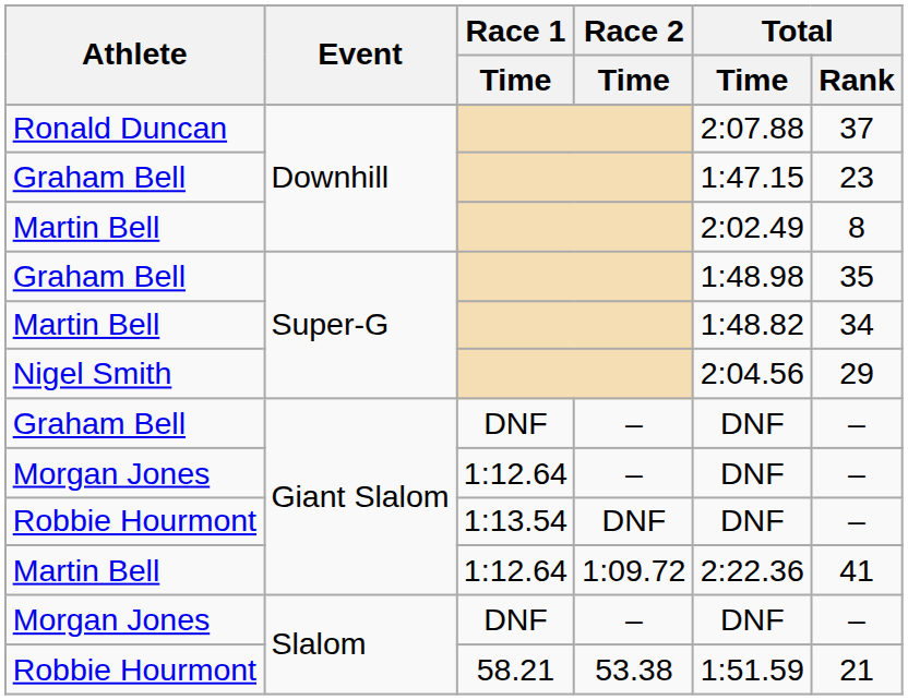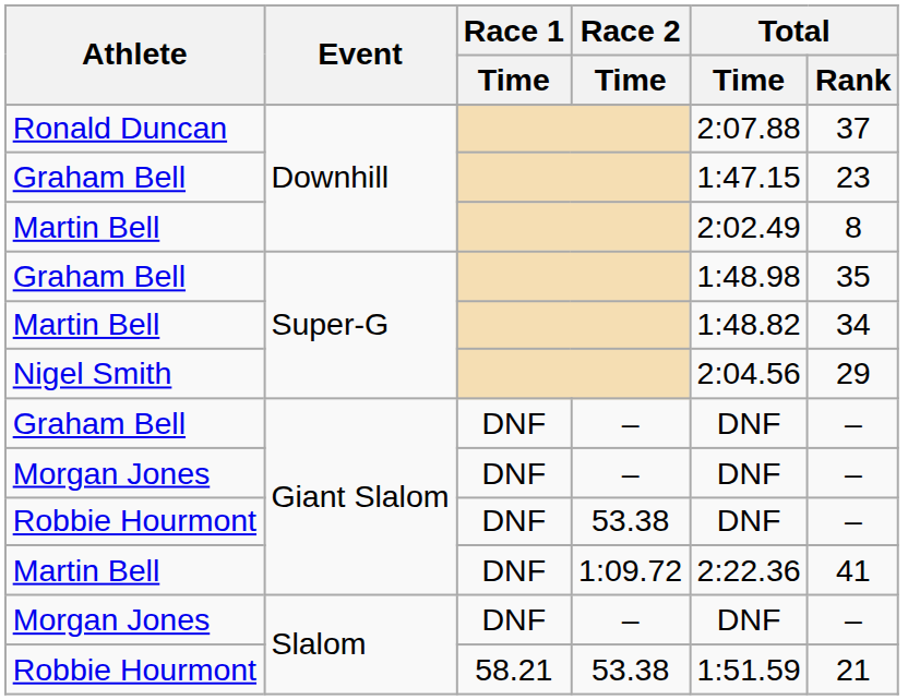Morgan Jones / Giant Slalom | Race 1 / Time: 1:12.64 -> DNF
Robbie Hourmont / Giant Slalom | Race 1 / Time: 1:13.54 -> DNF
Robbie Hourmont / Giant Slalom | Race 2 / Time: DNF -> 53.38
Martin Bell / Giant Slalom | Race 1 / Time: 1:12.64 -> DNF
